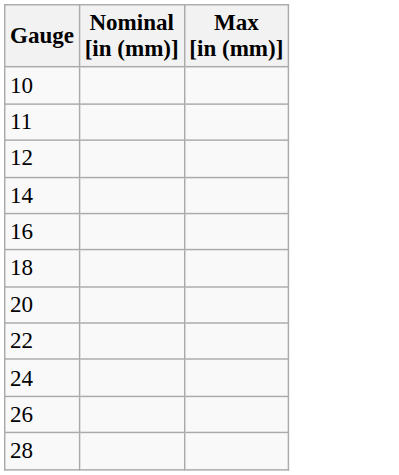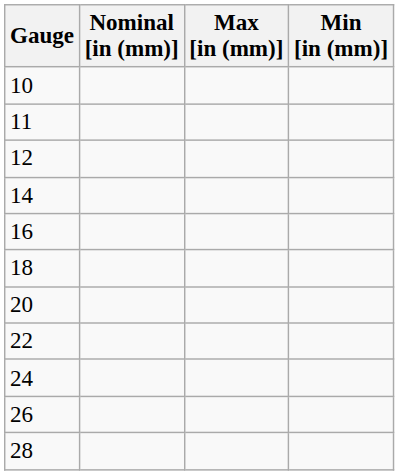+ column: Min [in (mm)]
